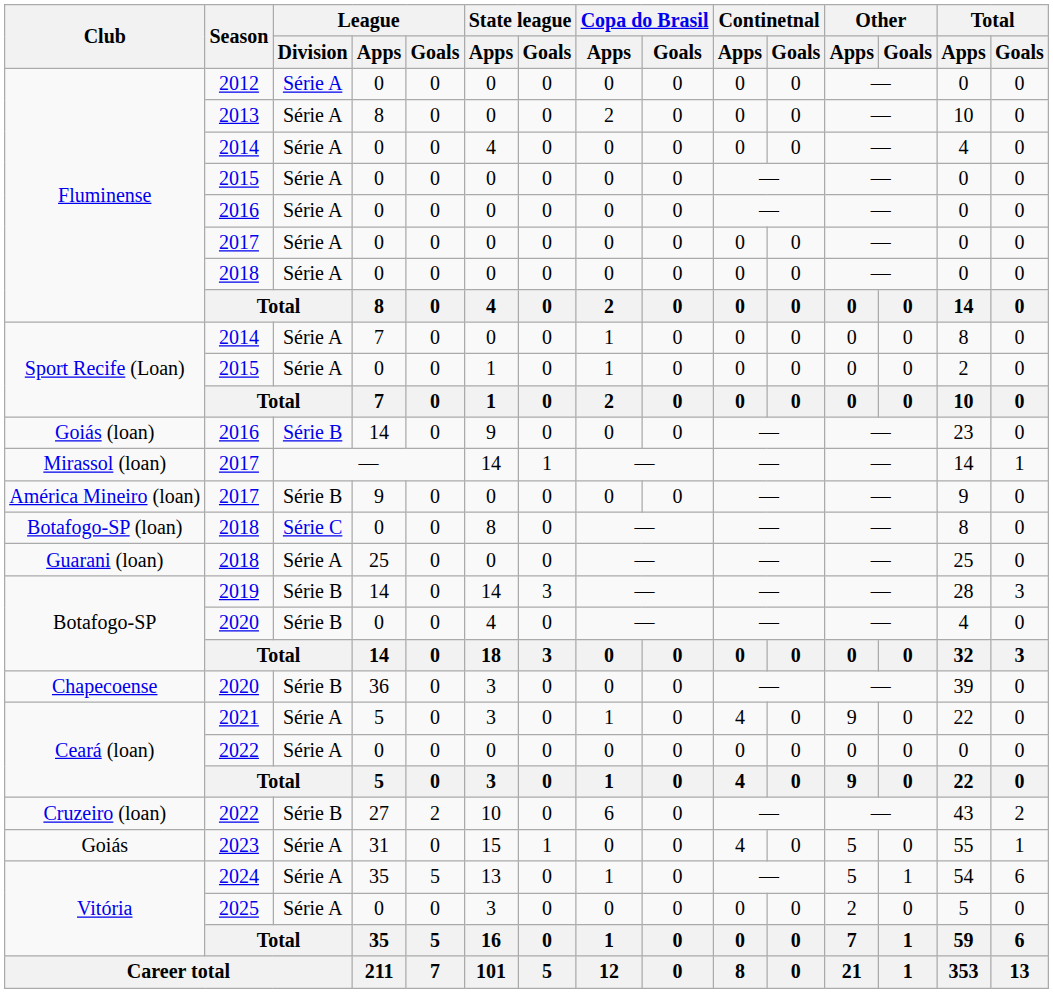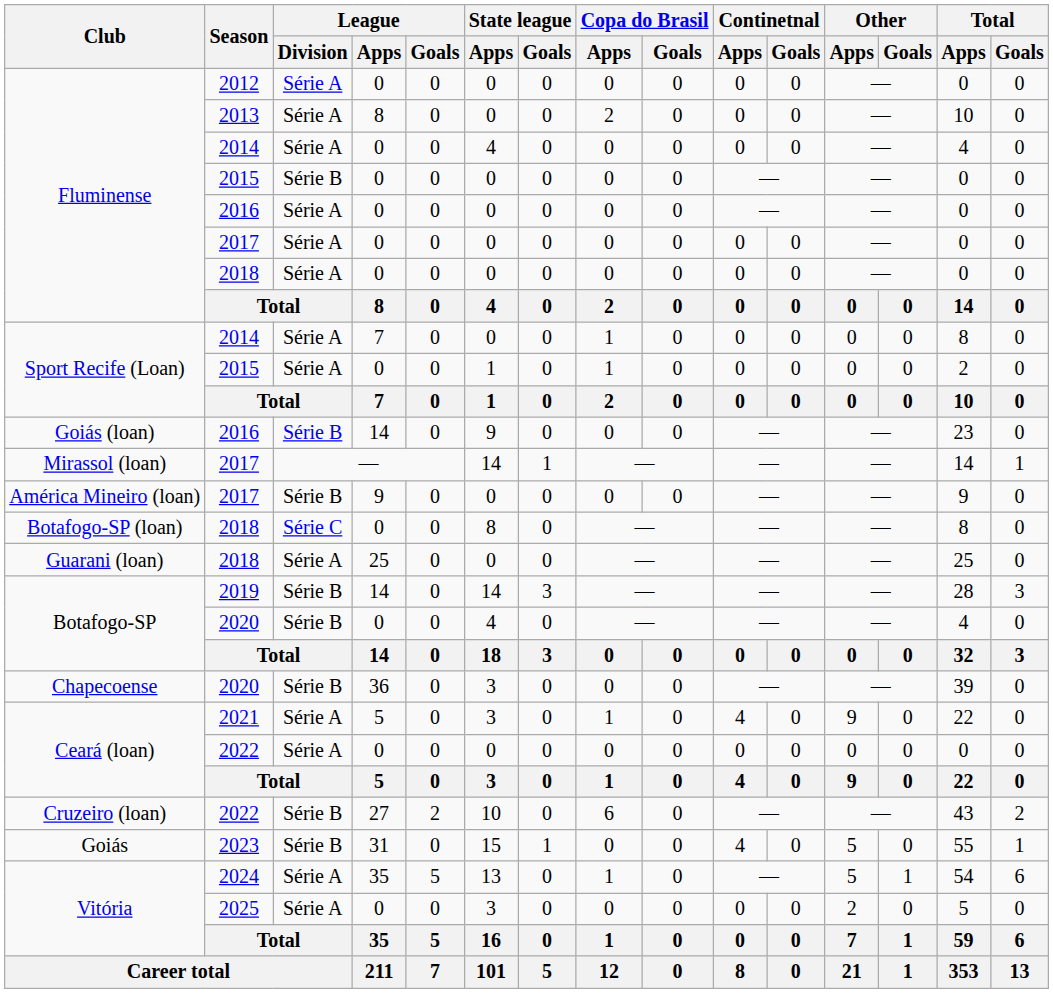Fluminense / 2015 | League / Division: Série A -> Série B
2023 | League / Division: Série A -> Série B
